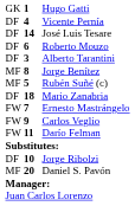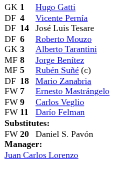Alberto Tarantini | column 1: DF -> GK
- row: DF | 10 | Jorge Ribolzi
Daniel S. Pavón | column 1: MF -> FW
